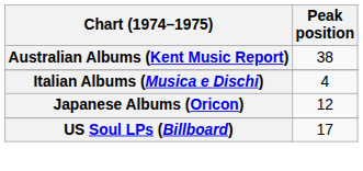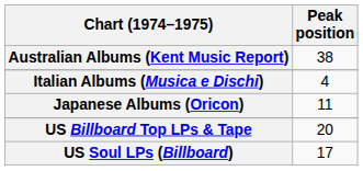Japanese Albums (Oricon) | Peak position: 12 -> 11
+ row: US Billboard Top LPs & Tape | 20
